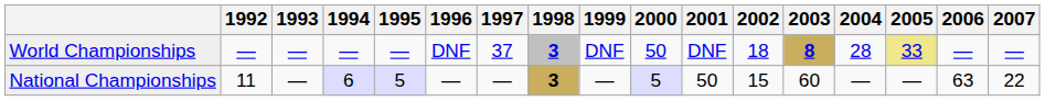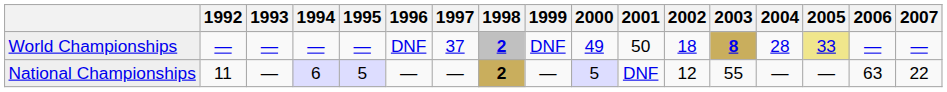World Championships | 1998: 3 -> 2
World Championships | 2000: 50 -> 49
World Championships | 2001: DNF -> 50
National Championships | 1998: 3 -> 2
National Championships | 2001: 50 -> DNF
National Championships | 2002: 15 -> 12
National Championships | 2003: 60 -> 55
